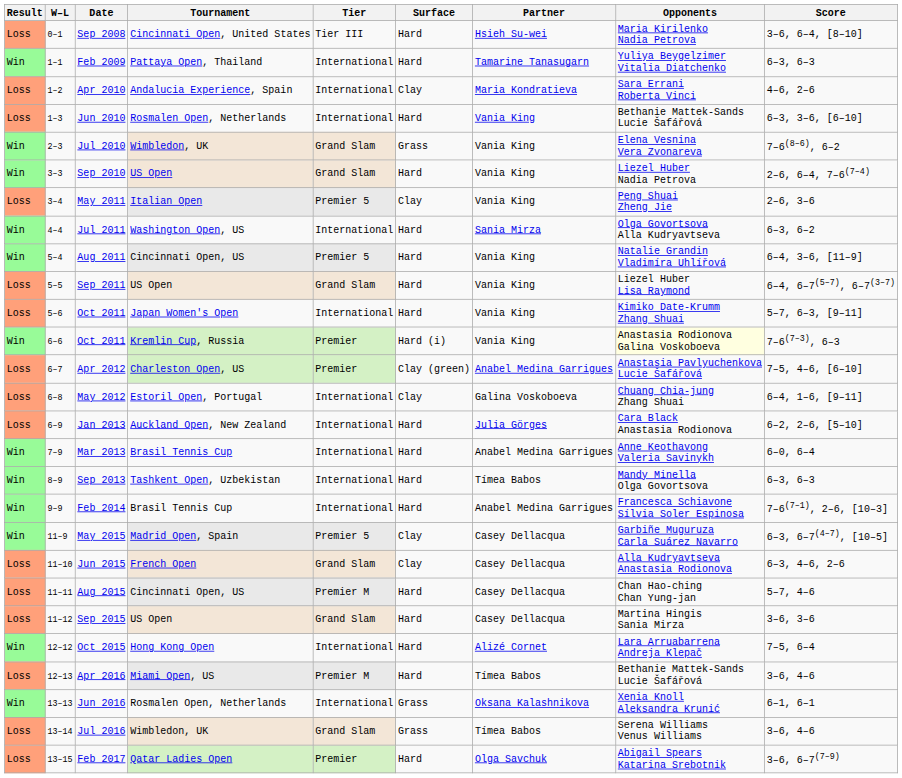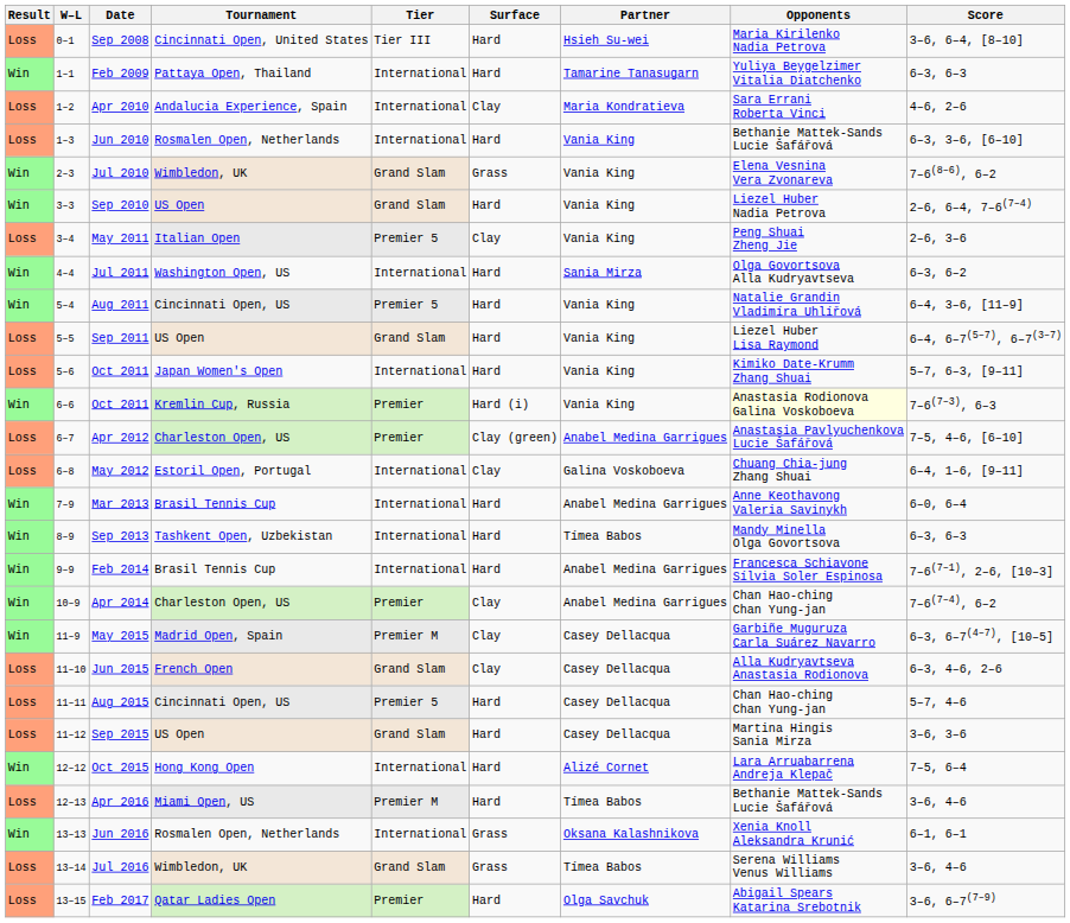- row: Loss | 6–9 | Jan 2013 | Auckland Open, New Zealand | International | Hard | Julia Görges | Cara Black Anastasia Rodionova | 6–2, 2–6, [5–10]
+ row: Win | 10–9 | Apr 2014 | Charleston Open, US | Premier | Clay | Anabel Medina Garrigues | Chan Hao-ching Chan Yung-jan | 7–6(7–4), 6–2
May 2015 | Tier: Premier 5 -> Premier M
Aug 2015 | Tier: Premier M -> Premier 5
